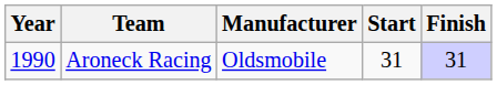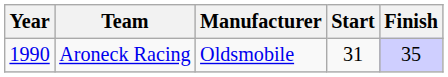Aroneck Racing | Finish: 31 -> 35
